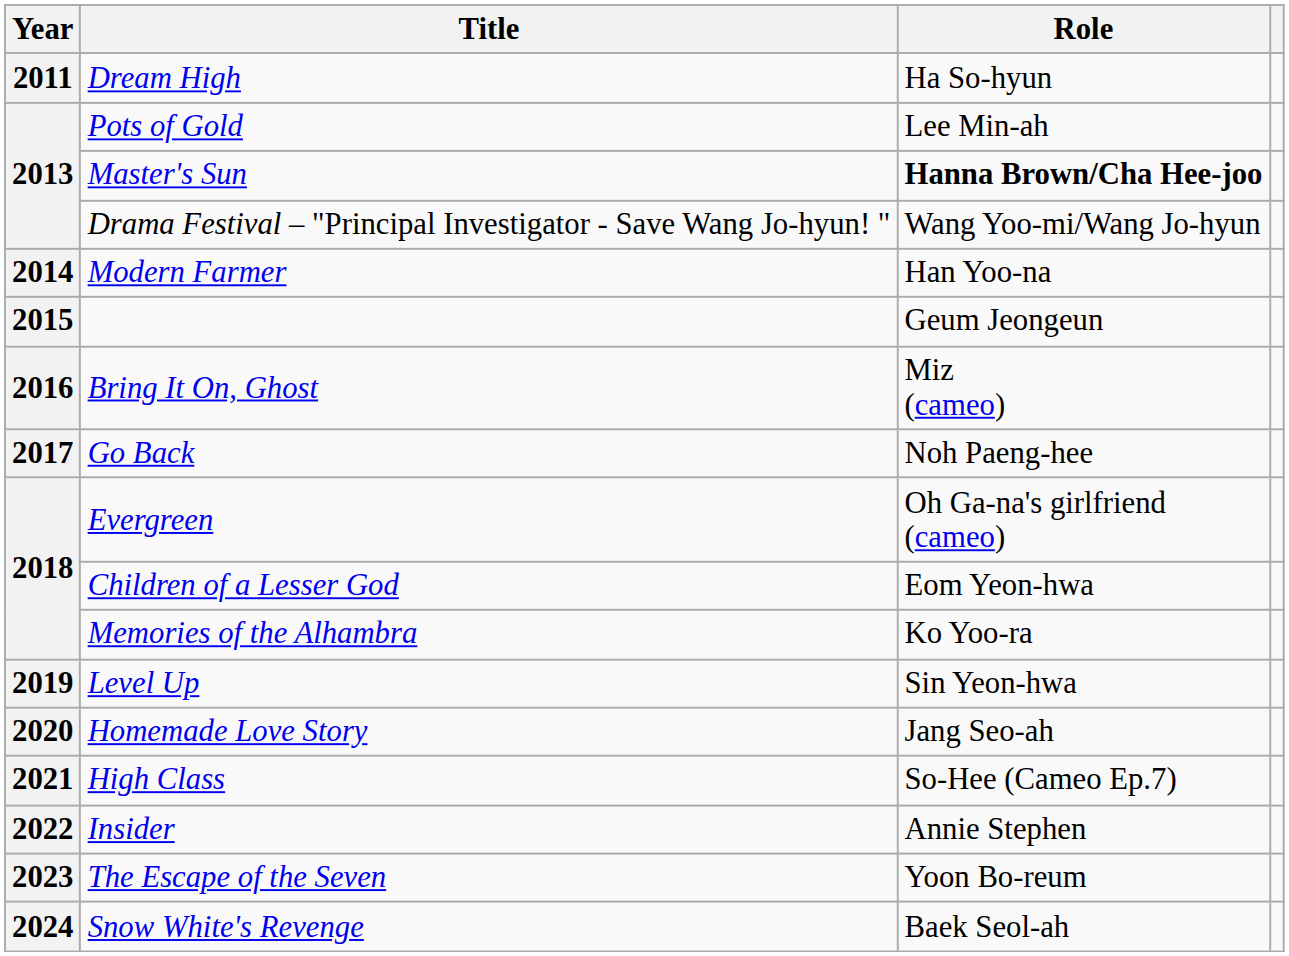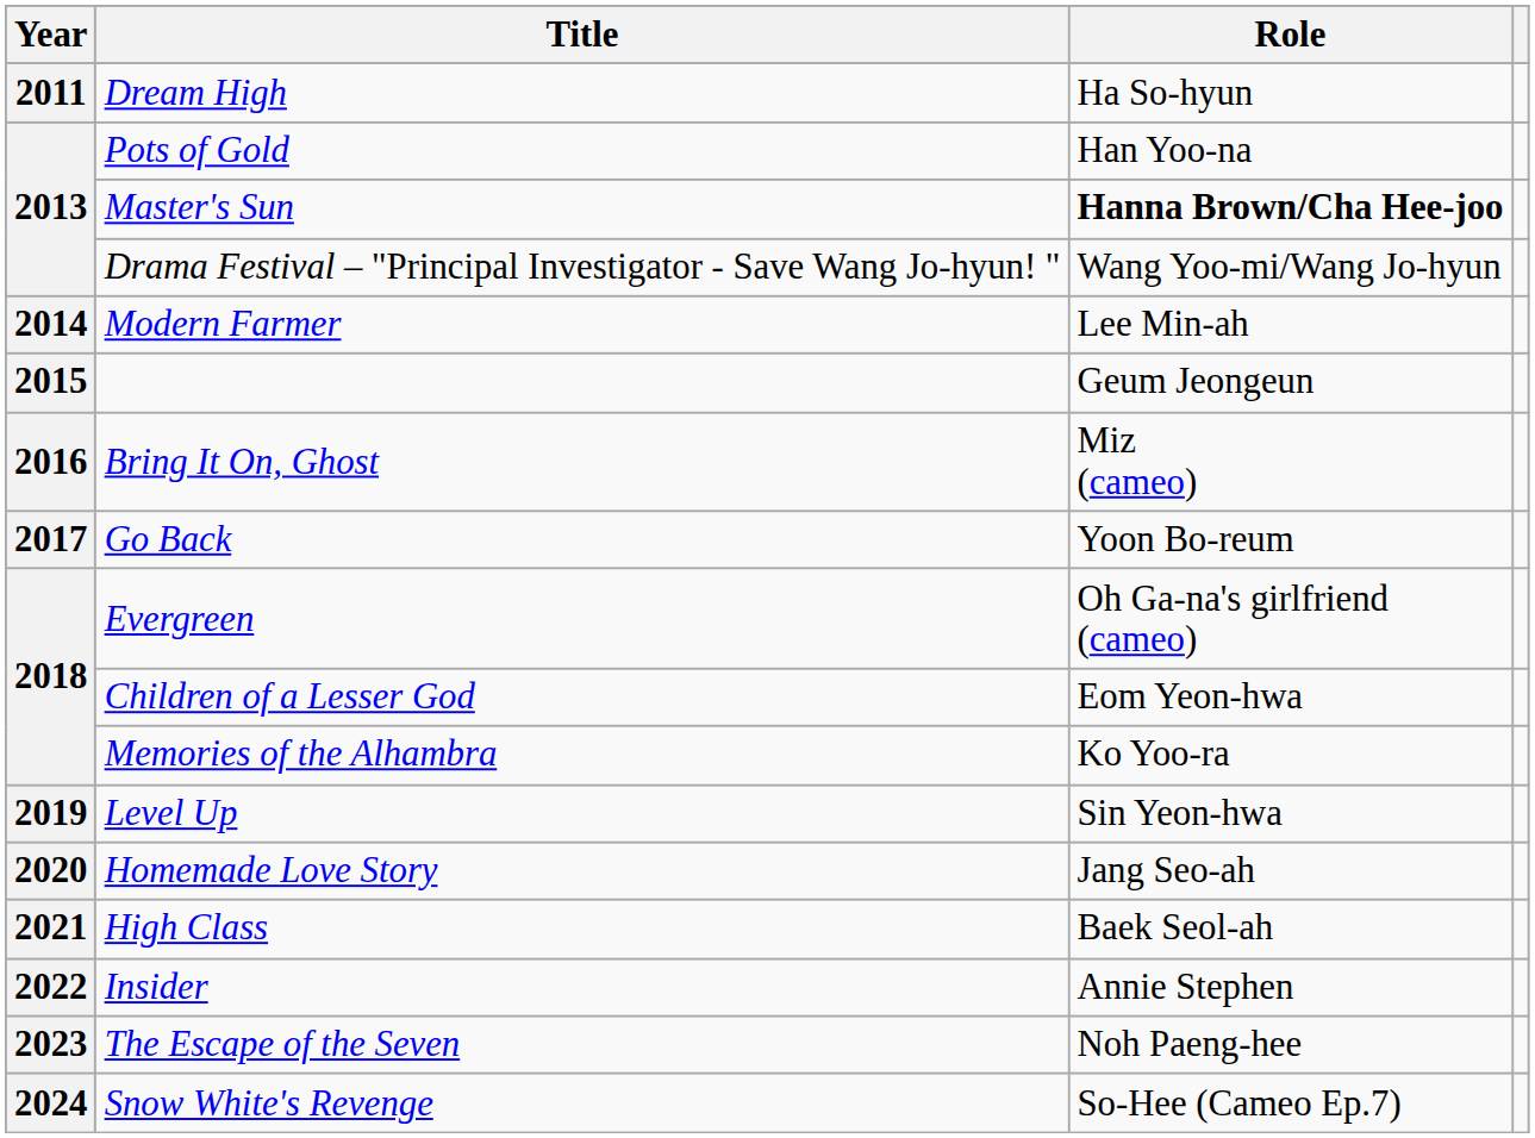Pots of Gold | Role: Lee Min-ah -> Han Yoo-na
Modern Farmer | Role: Han Yoo-na -> Lee Min-ah
Go Back | Role: Noh Paeng-hee -> Yoon Bo-reum
High Class | Role: So-Hee (Cameo Ep.7) -> Baek Seol-ah
The Escape of the Seven | Role: Yoon Bo-reum -> Noh Paeng-hee
Snow White's Revenge | Role: Baek Seol-ah -> So-Hee (Cameo Ep.7)
